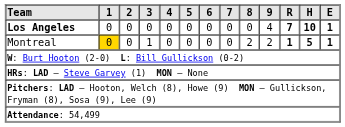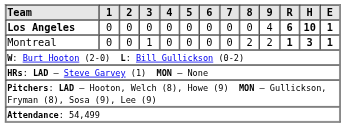Los Angeles | R: 7 -> 6
Montreal | 1: gold background -> no background
Montreal | H: 5 -> 3
